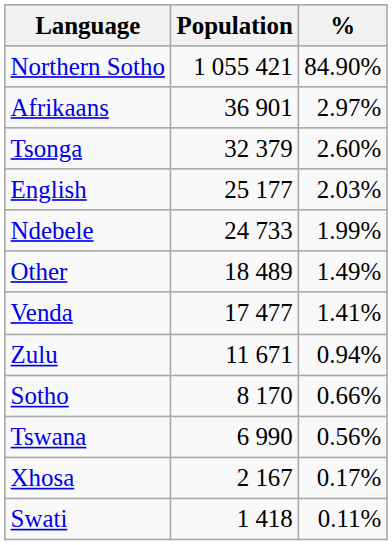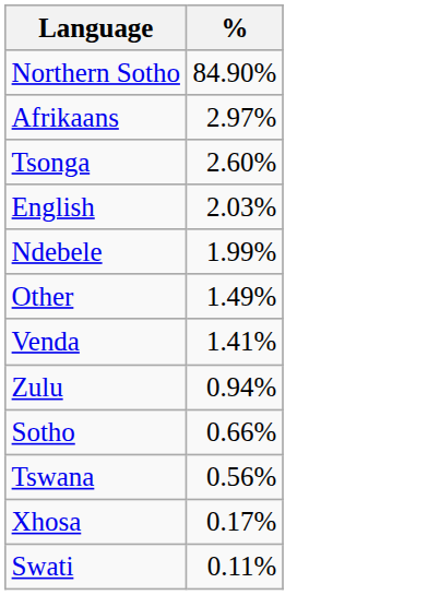- column: Population | 1 055 421 | 36 901 | 32 379 | 25 177 | 24 733 | 18 489 | 17 477 | 11 671 | 8 170 | 6 990 | 2 167 | 1 418
